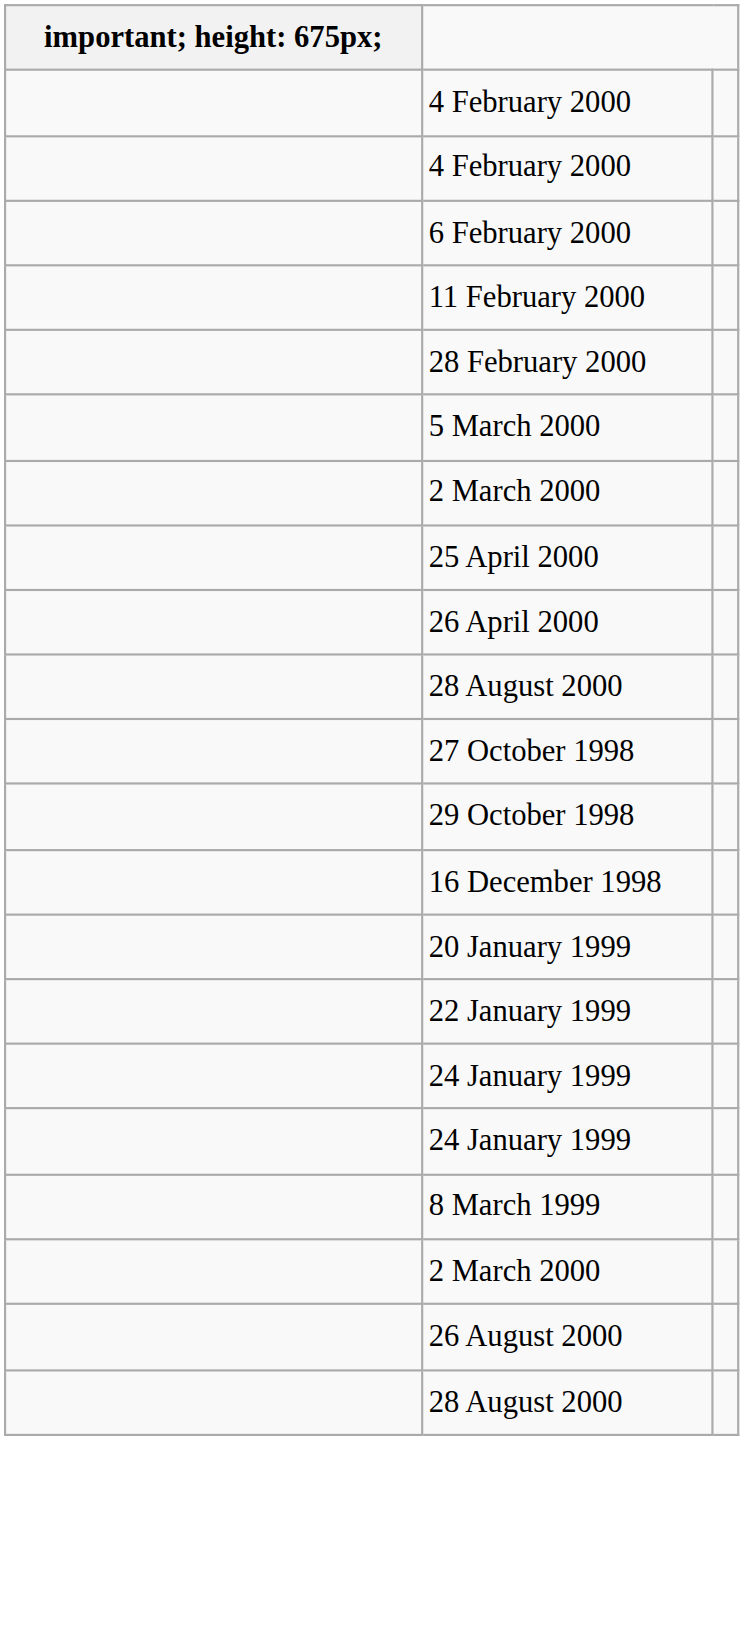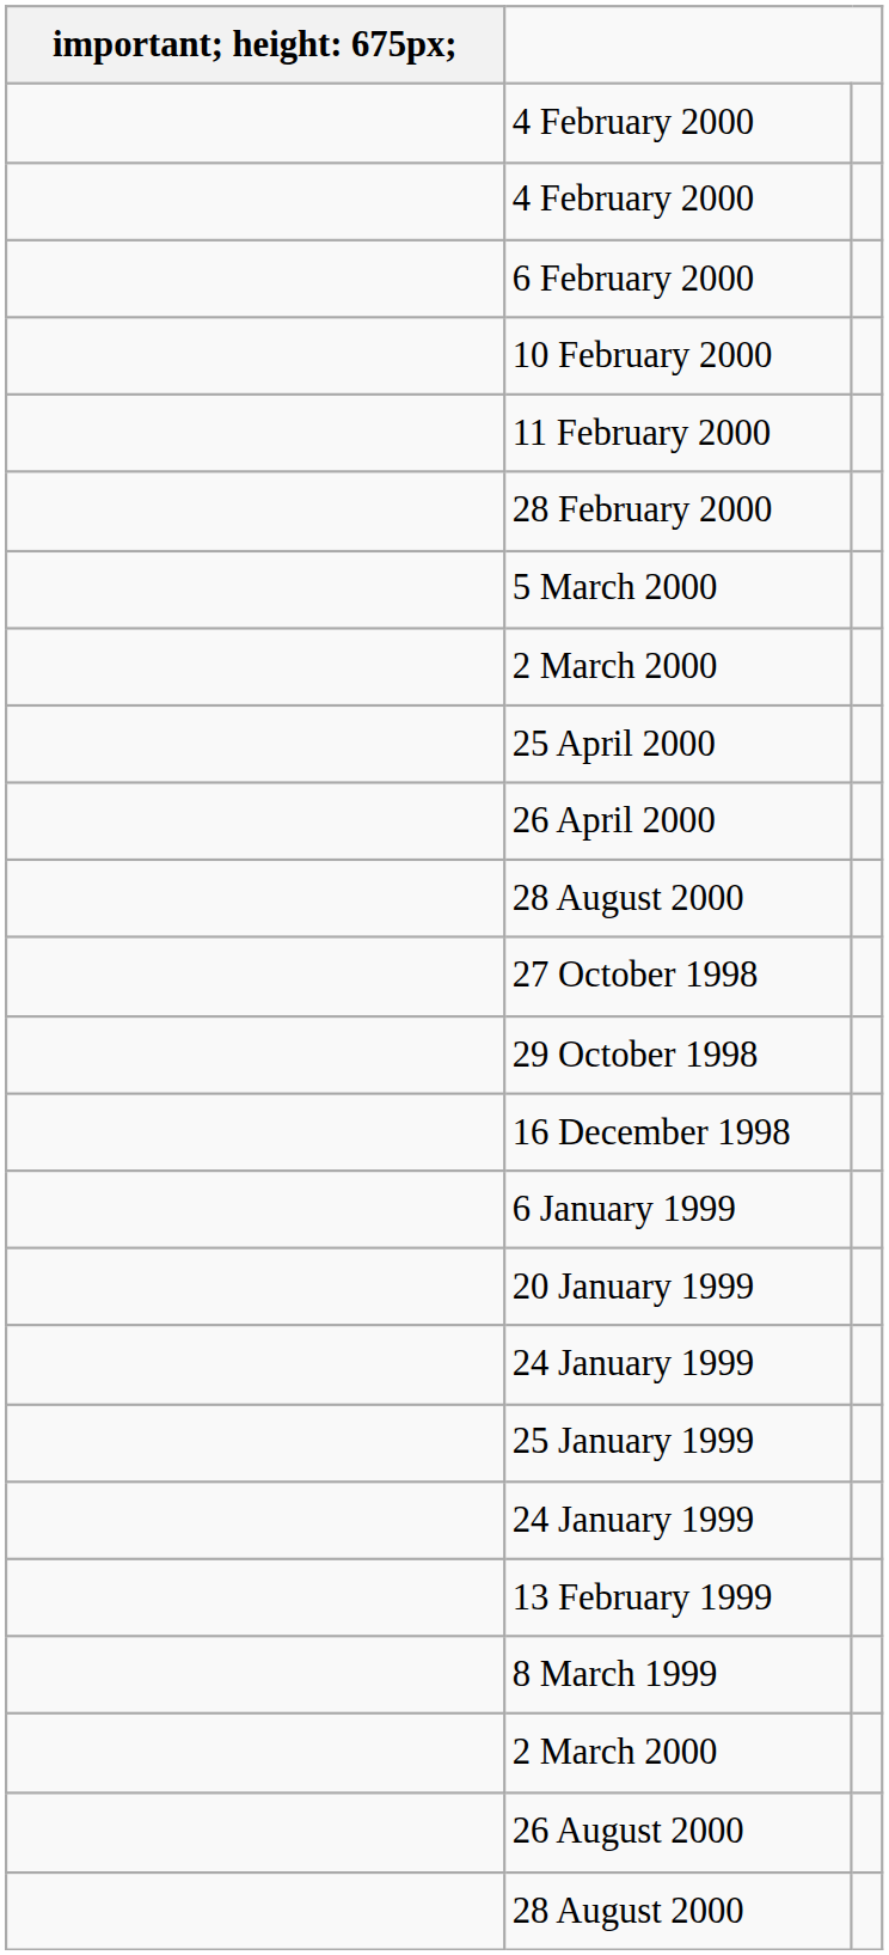+ row: 10 February 2000
+ row: 6 January 1999
- row: 22 January 1999
+ row: 25 January 1999
+ row: 13 February 1999
